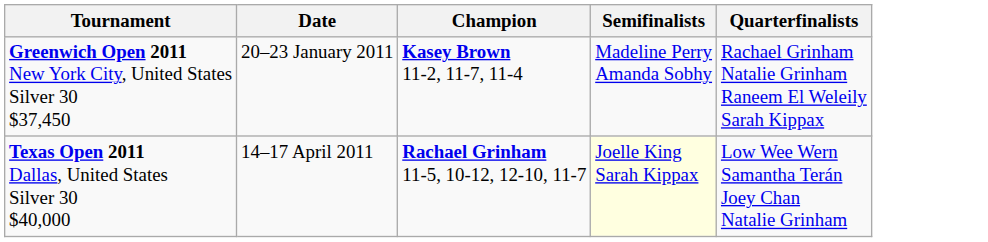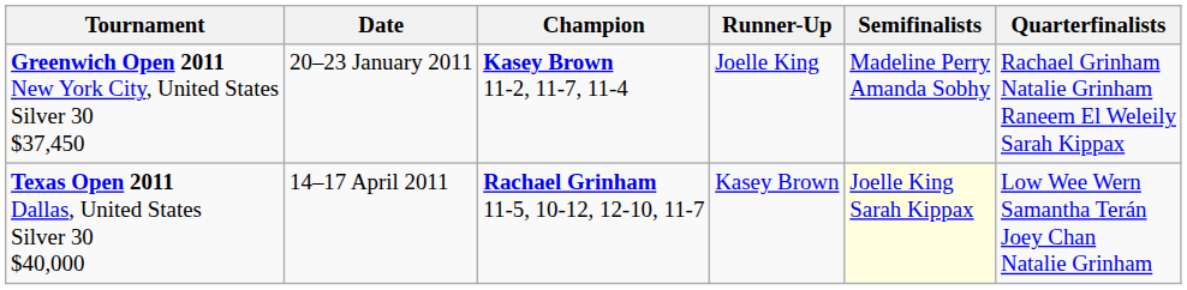+ column: Runner-Up | Joelle King | Kasey Brown
